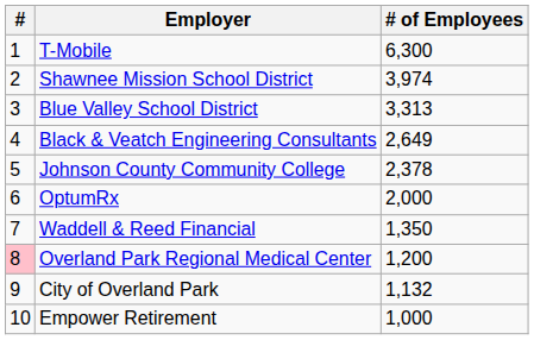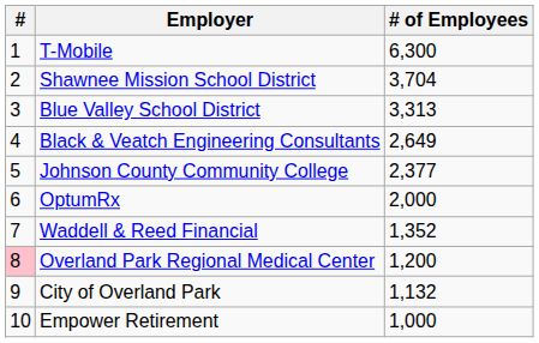Shawnee Mission School District | # of Employees: 3,974 -> 3,704
Johnson County Community College | # of Employees: 2,378 -> 2,377
Waddell & Reed Financial | # of Employees: 1,350 -> 1,352
